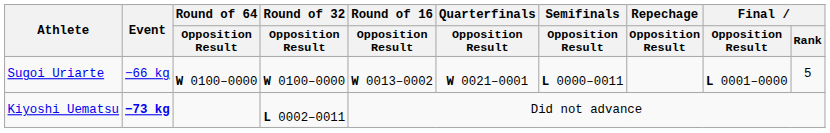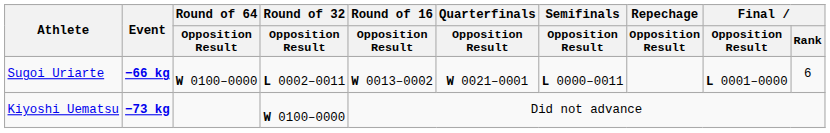Sugoi Uriarte | Event: normal -> bold
Sugoi Uriarte | Round of 32 / Opposition Result: W 0100–0000 -> L 0002–0011
Sugoi Uriarte | Final / Rank: 5 -> 6
Kiyoshi Uematsu | Round of 32 / Opposition Result: L 0002–0011 -> W 0100–0000
